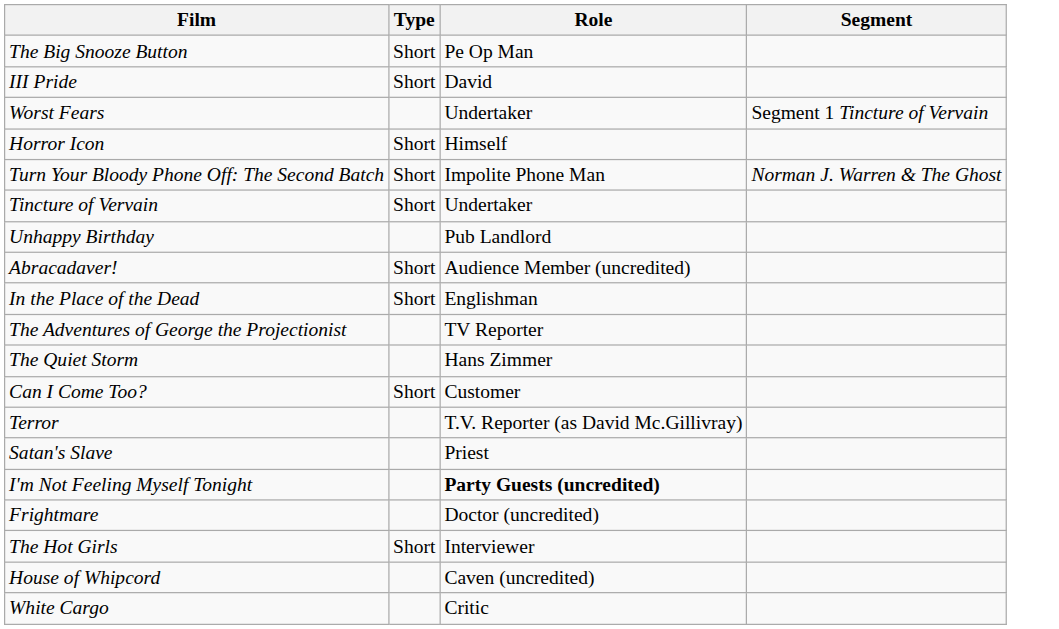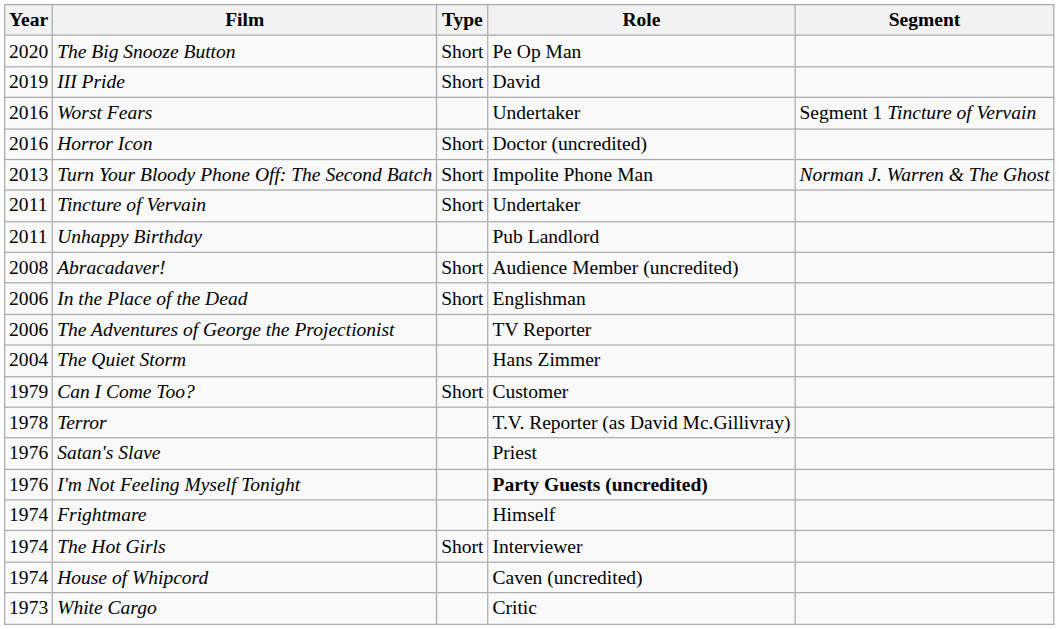+ column: Year | 2020 | 2019 | 2016 | 2016 | 2013 | 2011 | 2011 | 2008 | 2006 | 2006 | 2004 | 1979 | 1978 | 1976 | 1976 | 1974 | 1974 | 1974 | 1973
Horror Icon | Role: Himself -> Doctor (uncredited)
Frightmare | Role: Doctor (uncredited) -> Himself
